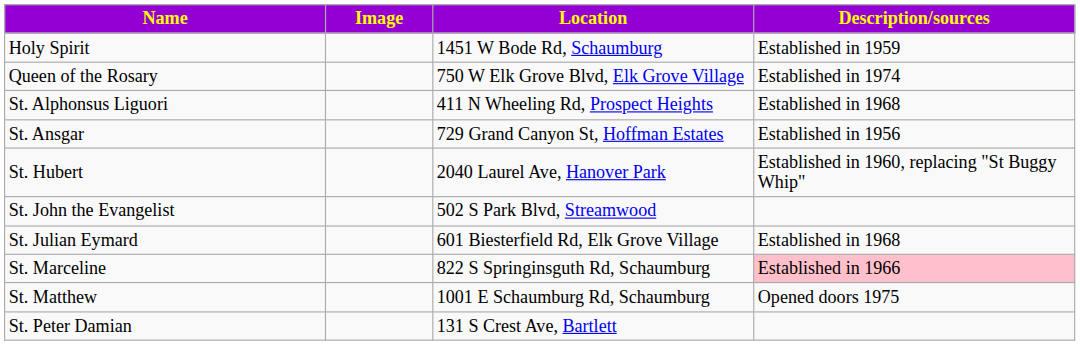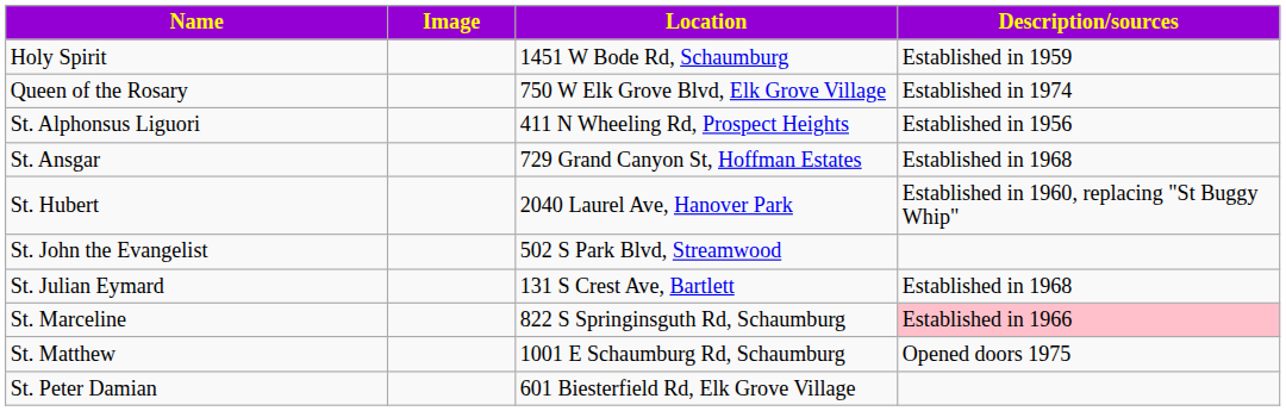St. Alphonsus Liguori | Description/sources: Established in 1968 -> Established in 1956
St. Ansgar | Description/sources: Established in 1956 -> Established in 1968
St. Julian Eymard | Location: 601 Biesterfield Rd, Elk Grove Village -> 131 S Crest Ave, Bartlett
St. Peter Damian | Location: 131 S Crest Ave, Bartlett -> 601 Biesterfield Rd, Elk Grove Village
